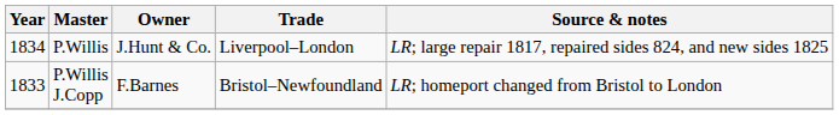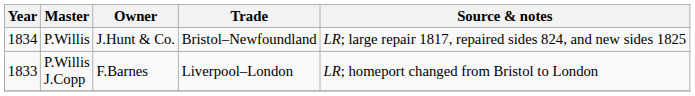P.Willis | Trade: Liverpool–London -> Bristol–Newfoundland
P.Willis J.Copp | Trade: Bristol–Newfoundland -> Liverpool–London
